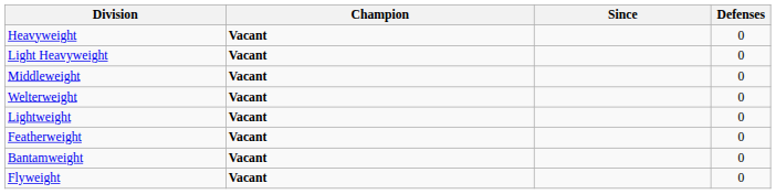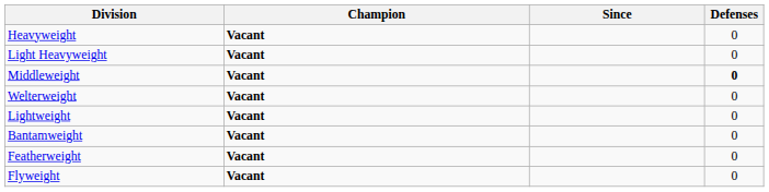Middleweight | Defenses: normal -> bold
rows swapped: Featherweight <-> Bantamweight
